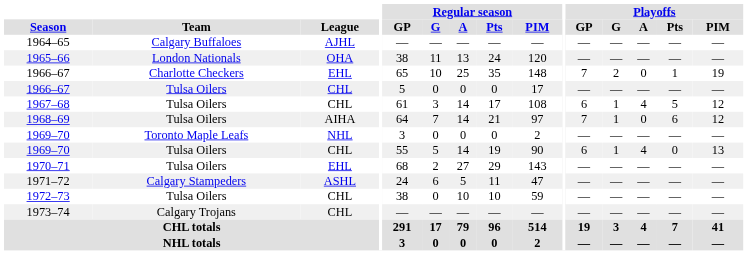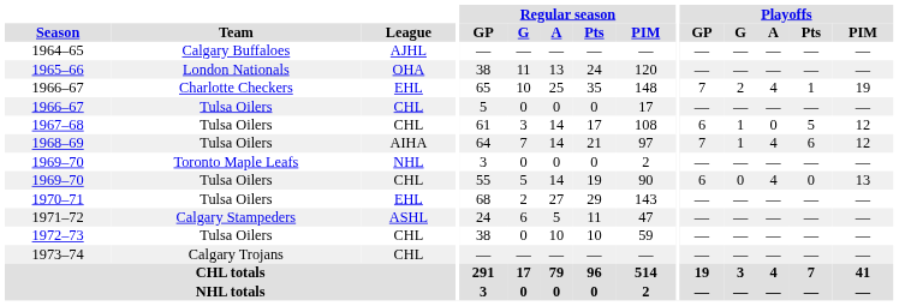1966–67 / Charlotte Checkers | Playoffs / A: 0 -> 4
1967–68 | Playoffs / A: 4 -> 0
1968–69 | Playoffs / A: 0 -> 4
1969–70 / Tulsa Oilers | Playoffs / G: 1 -> 0
